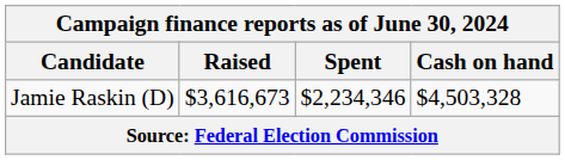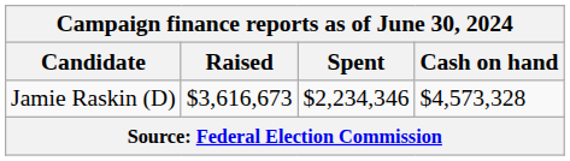Jamie Raskin (D) | Cash on hand: $4,503,328 -> $4,573,328
